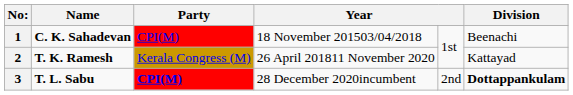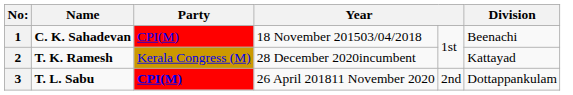2 | column 4: 26 April 201811 November 2020 -> 28 December 2020incumbent
3 | column 4: 28 December 2020incumbent -> 26 April 201811 November 2020
3 | Division: bold -> normal
